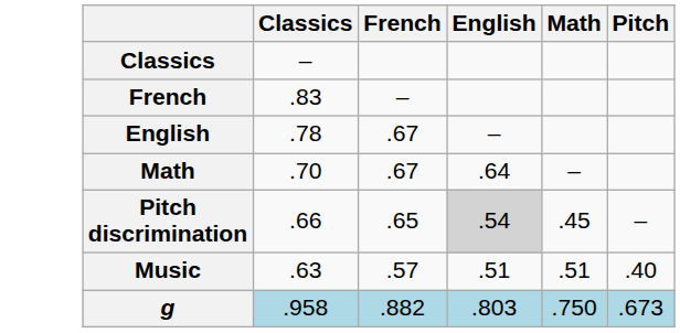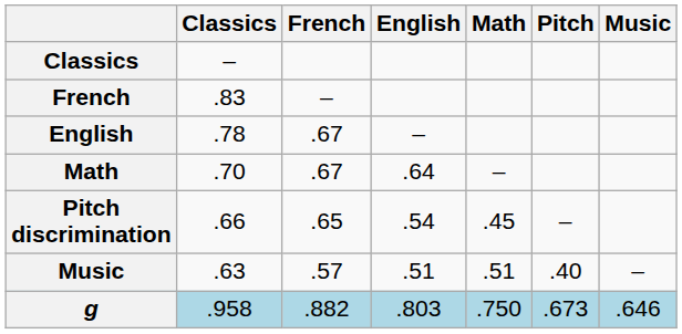+ column: Music | – | .646
Pitch discrimination | English: lightgrey background -> no background
